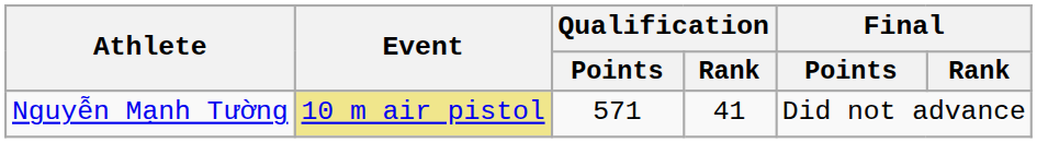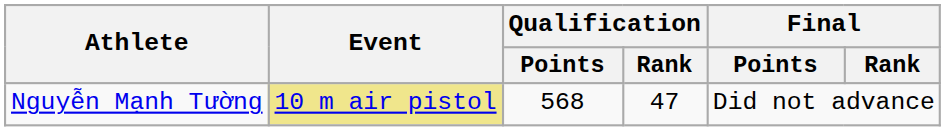Nguyễn Mạnh Tường | Qualification / Points: 571 -> 568
Nguyễn Mạnh Tường | Qualification / Rank: 41 -> 47
